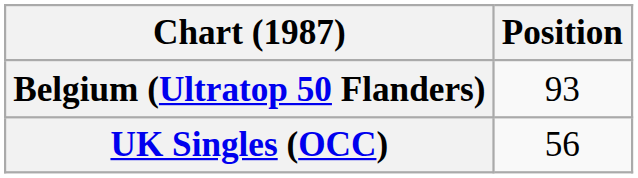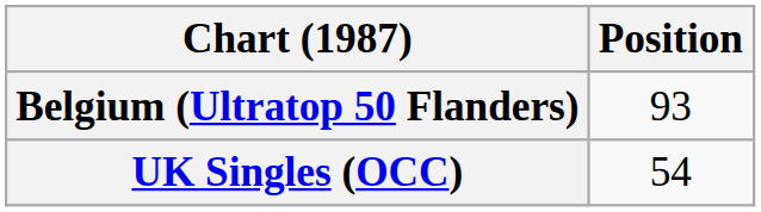UK Singles (OCC) | Position: 56 -> 54
